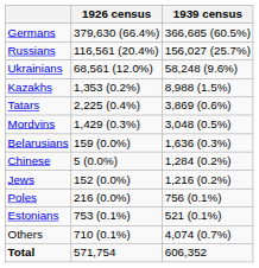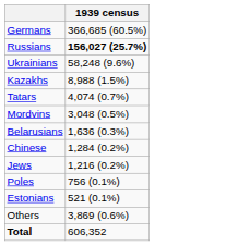- column: 1926 census | 379,630 (66.4%) | 116,561 (20.4%) | 68,561 (12.0%) | 1,353 (0.2%) | 2,225 (0.4%) | 1,429 (0.3%) | 159 (0.0%) | 5 (0.0%) | 152 (0.0%) | 216 (0.0%) | 753 (0.1%) | 710 (0.1%) | 571,754
Russians | 1939 census: normal -> bold
Tatars | 1939 census: 3,869 (0.6%) -> 4,074 (0.7%)
Others | 1939 census: 4,074 (0.7%) -> 3,869 (0.6%)
